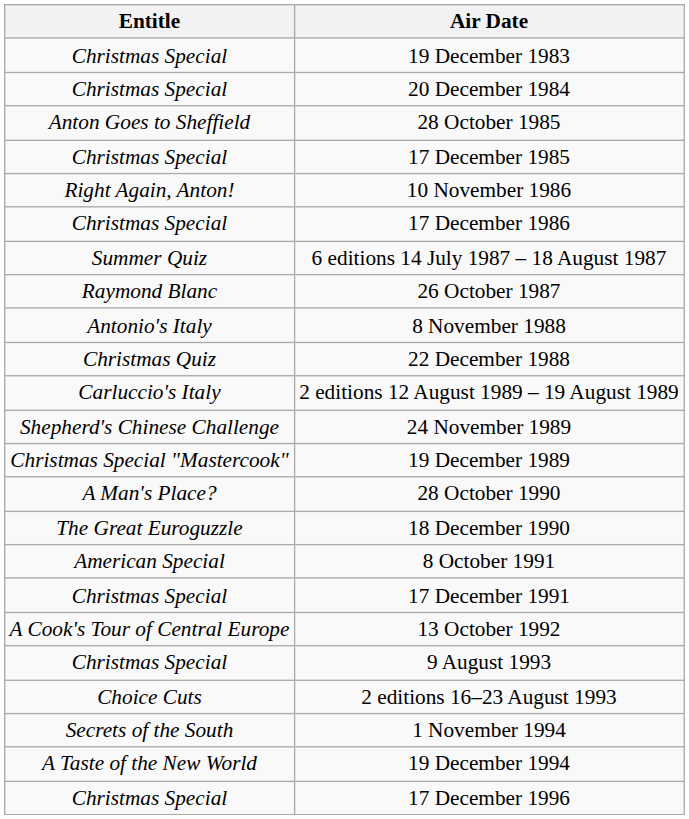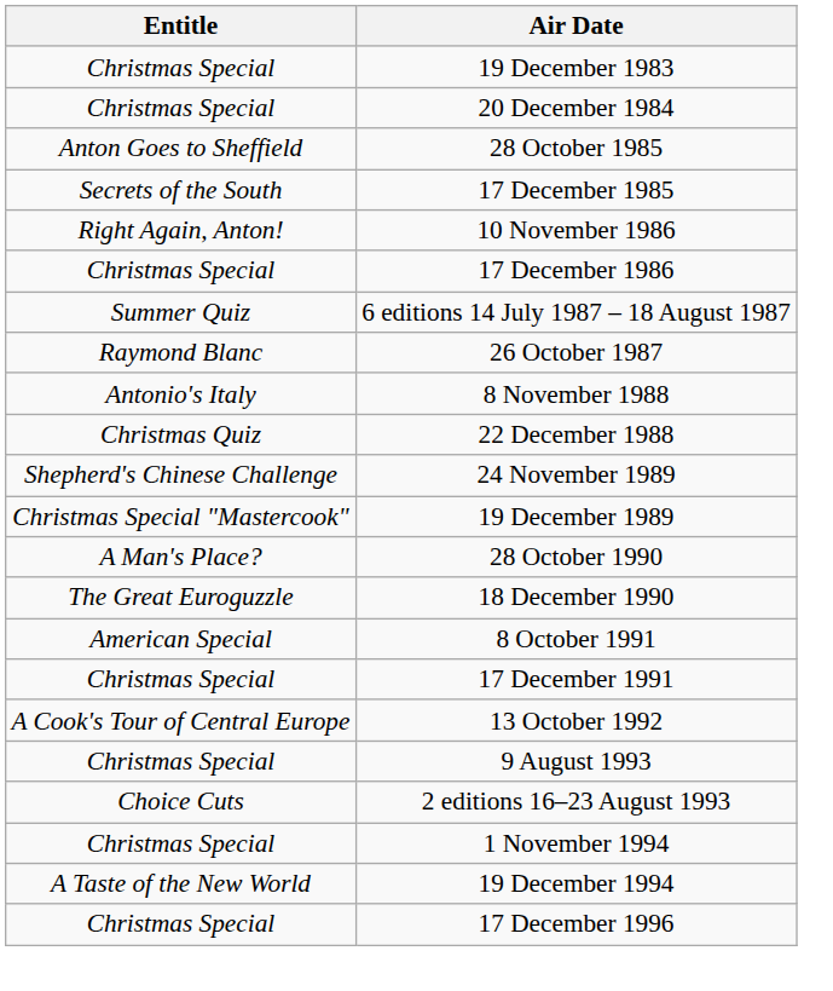17 December 1985 | Entitle: Christmas Special -> Secrets of the South
- row: Carluccio's Italy | 2 editions 12 August 1989 – 19 August 1989
1 November 1994 | Entitle: Secrets of the South -> Christmas Special
